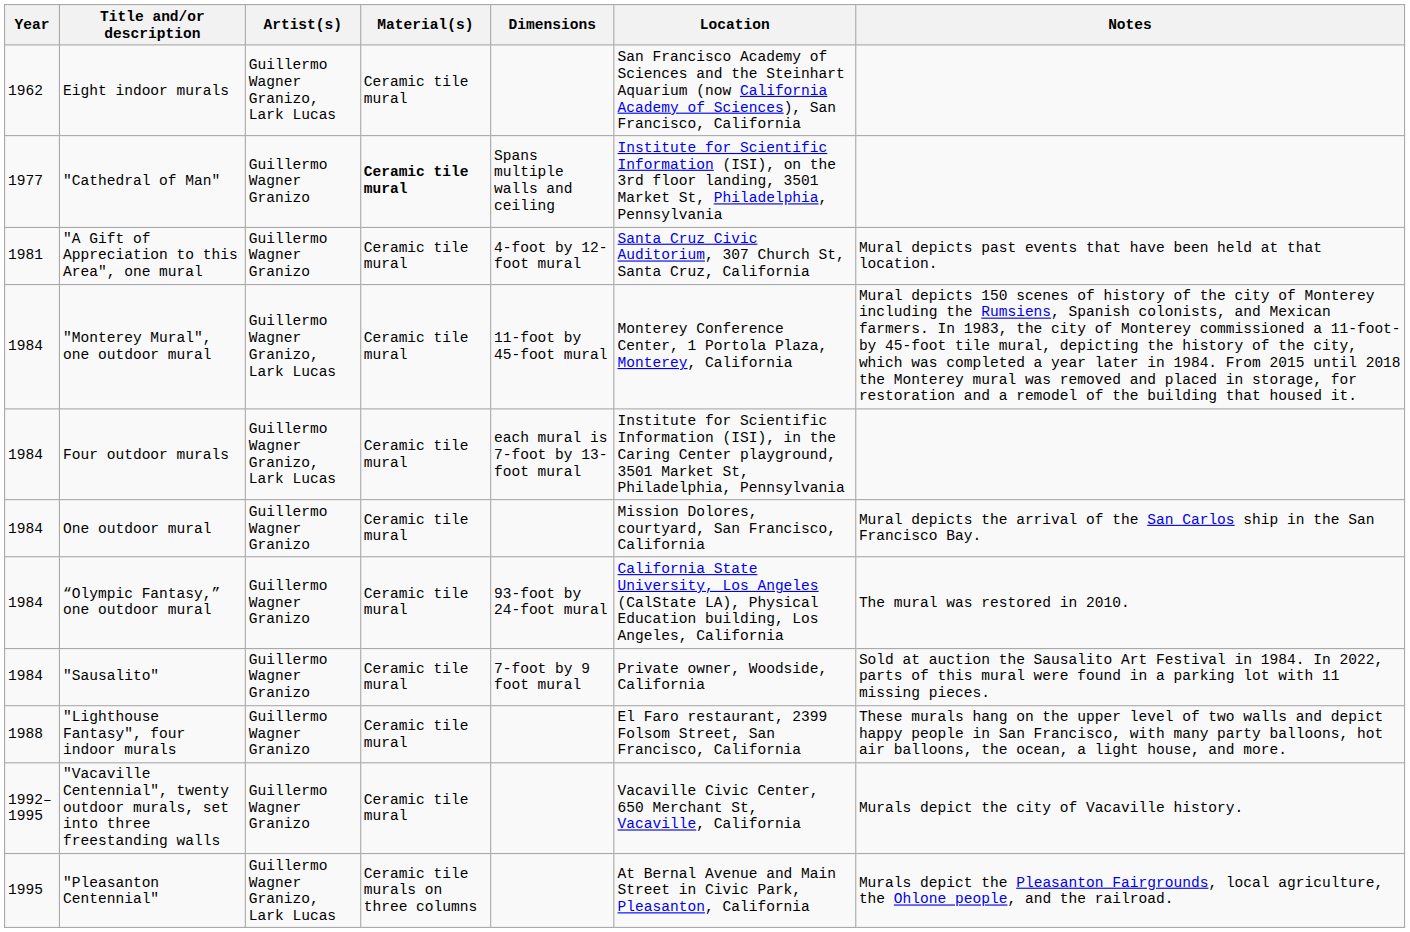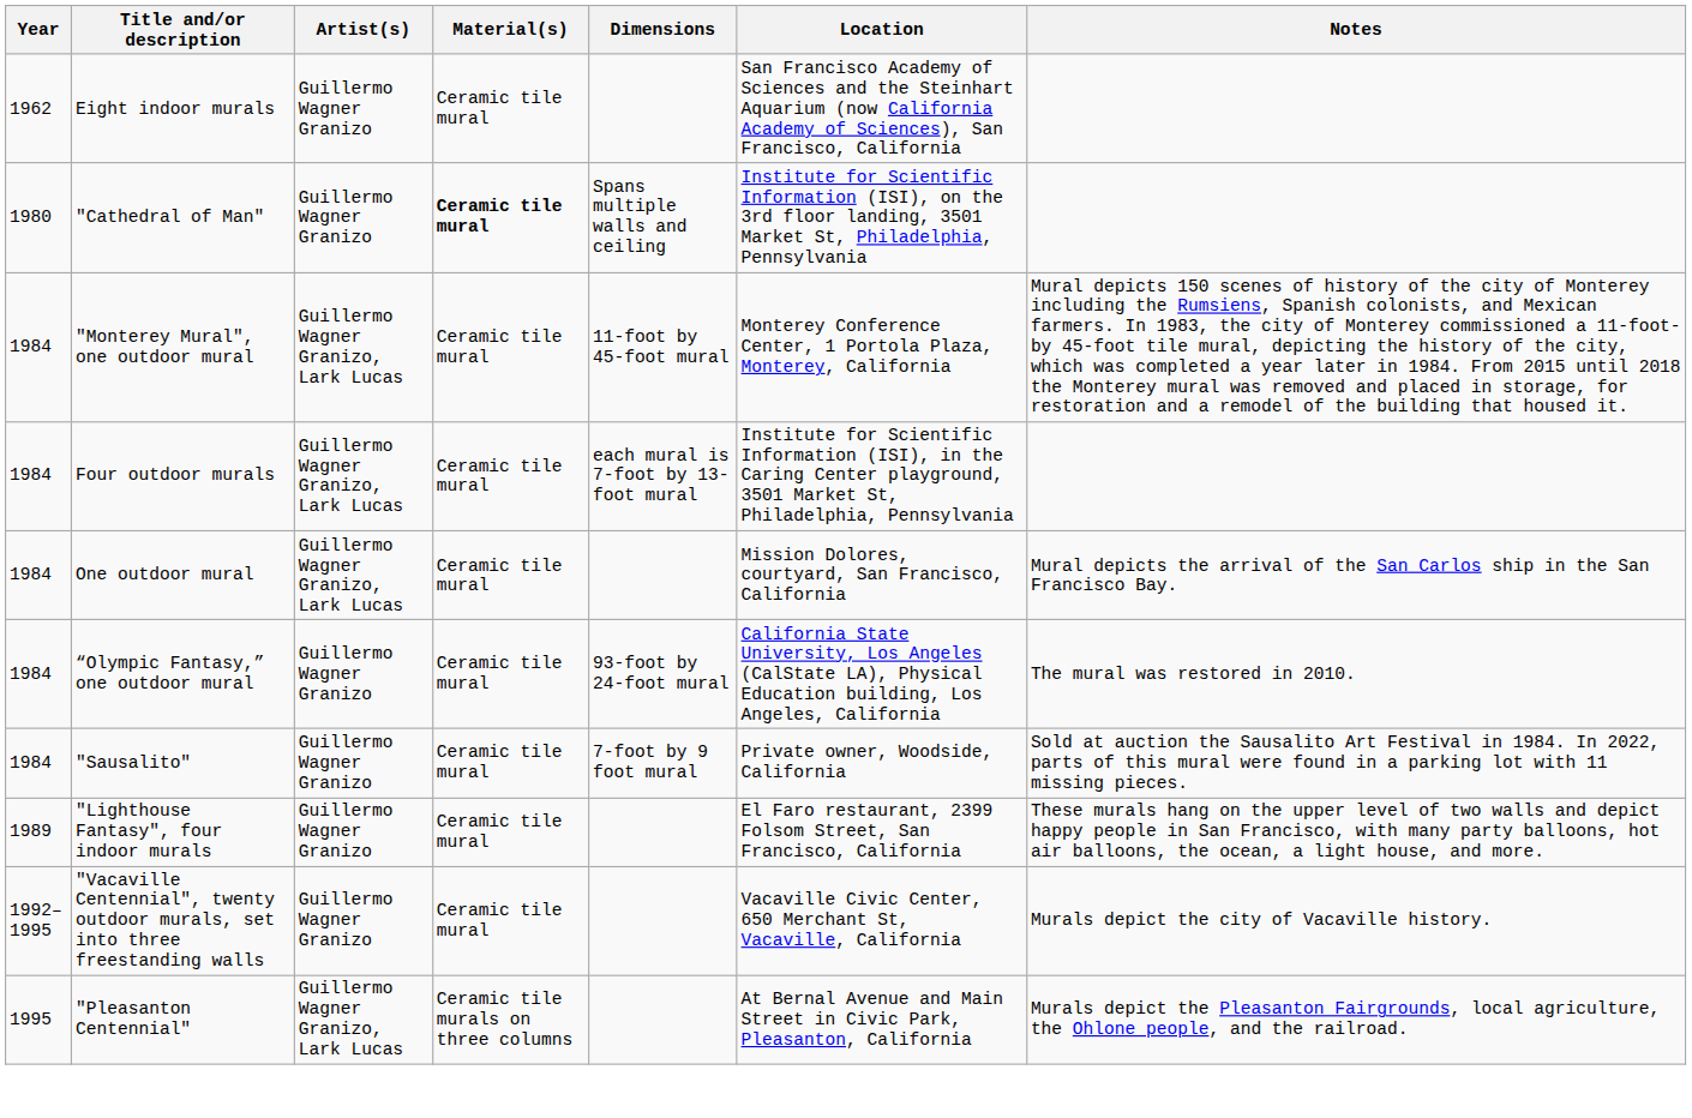Eight indoor murals | Artist(s): Guillermo Wagner Granizo, Lark Lucas -> Guillermo Wagner Granizo
"Cathedral of Man" | Year: 1977 -> 1980
- row: 1981 | "A Gift of Appreciation to this Area", one mural | Guillermo Wagner Granizo | Ceramic tile mural | 4-foot by 12-foot mural | Santa Cruz Civic Auditorium, 307 Church St, Santa Cruz, California | Mural depicts past events that have been held at that location.
One outdoor mural | Artist(s): Guillermo Wagner Granizo -> Guillermo Wagner Granizo, Lark Lucas
"Lighthouse Fantasy", four indoor murals | Year: 1988 -> 1989
